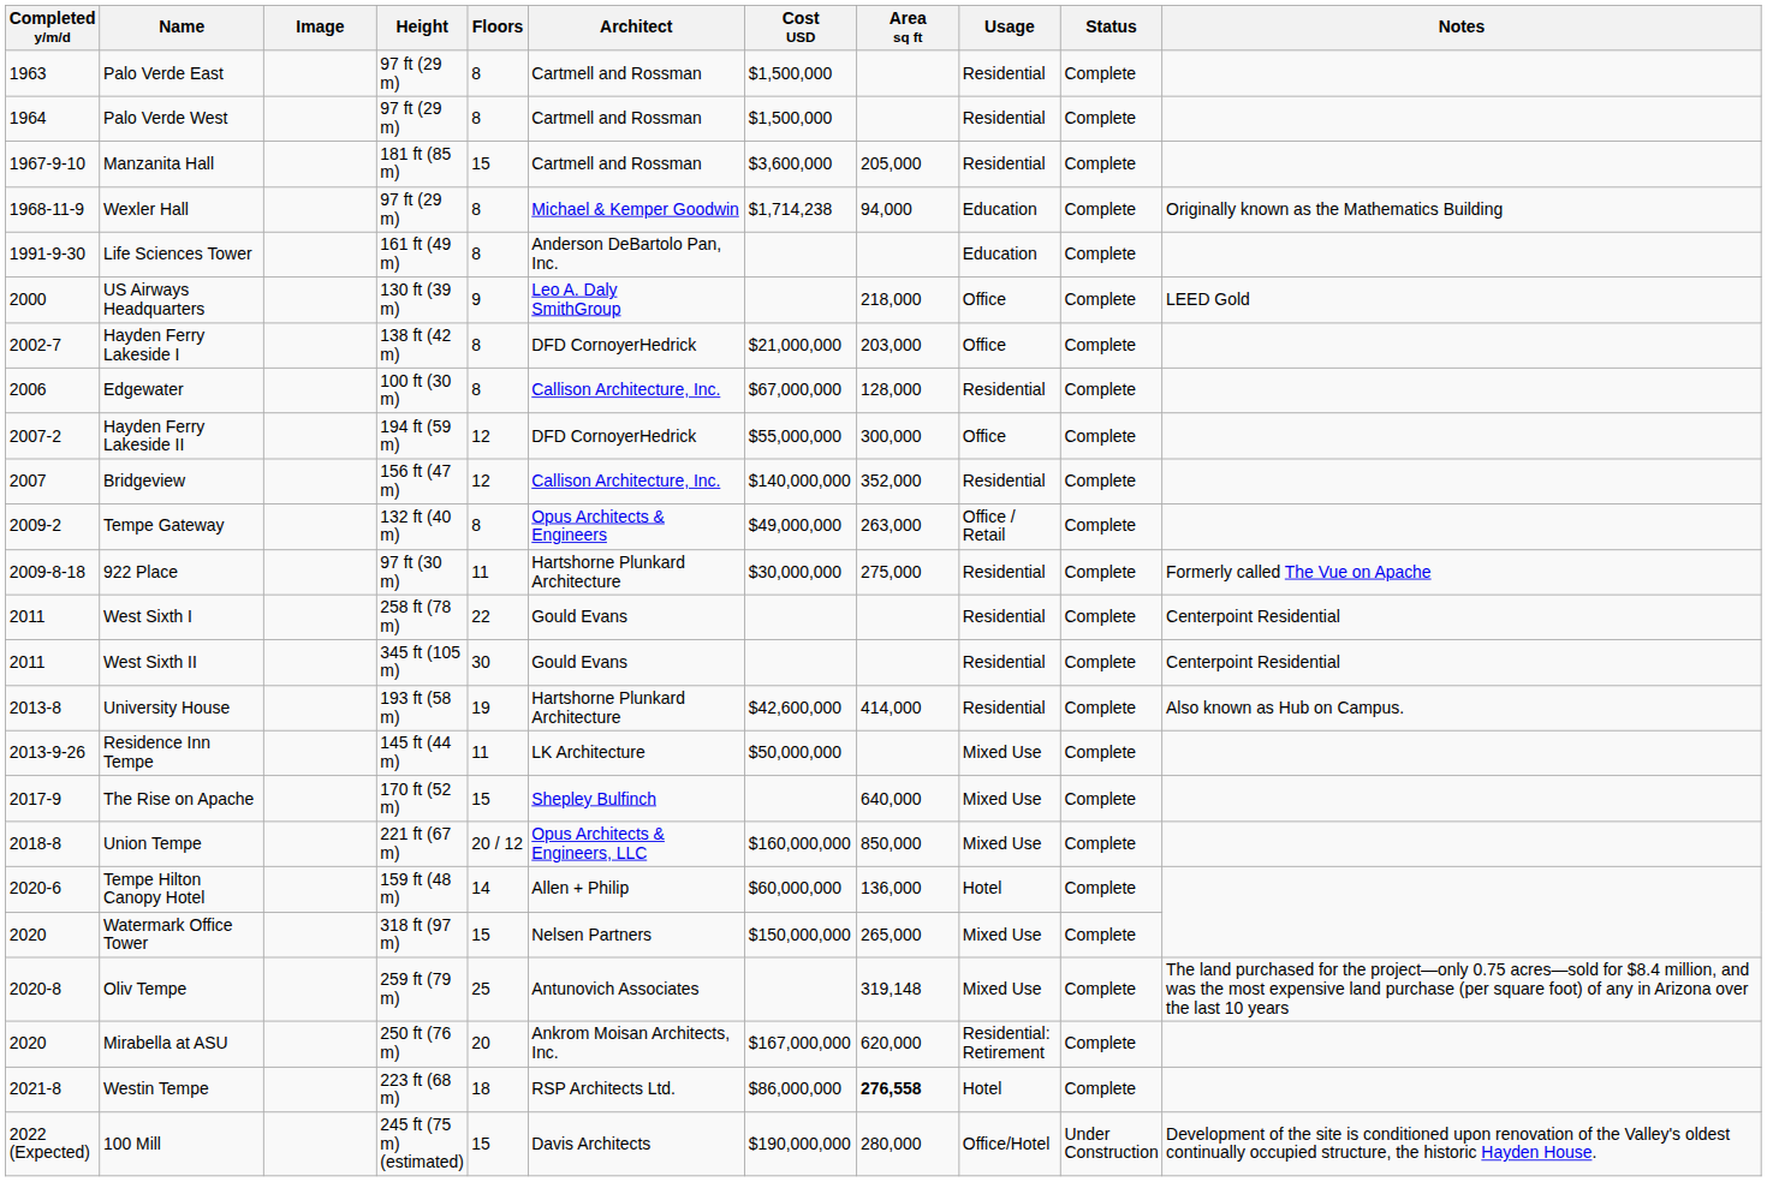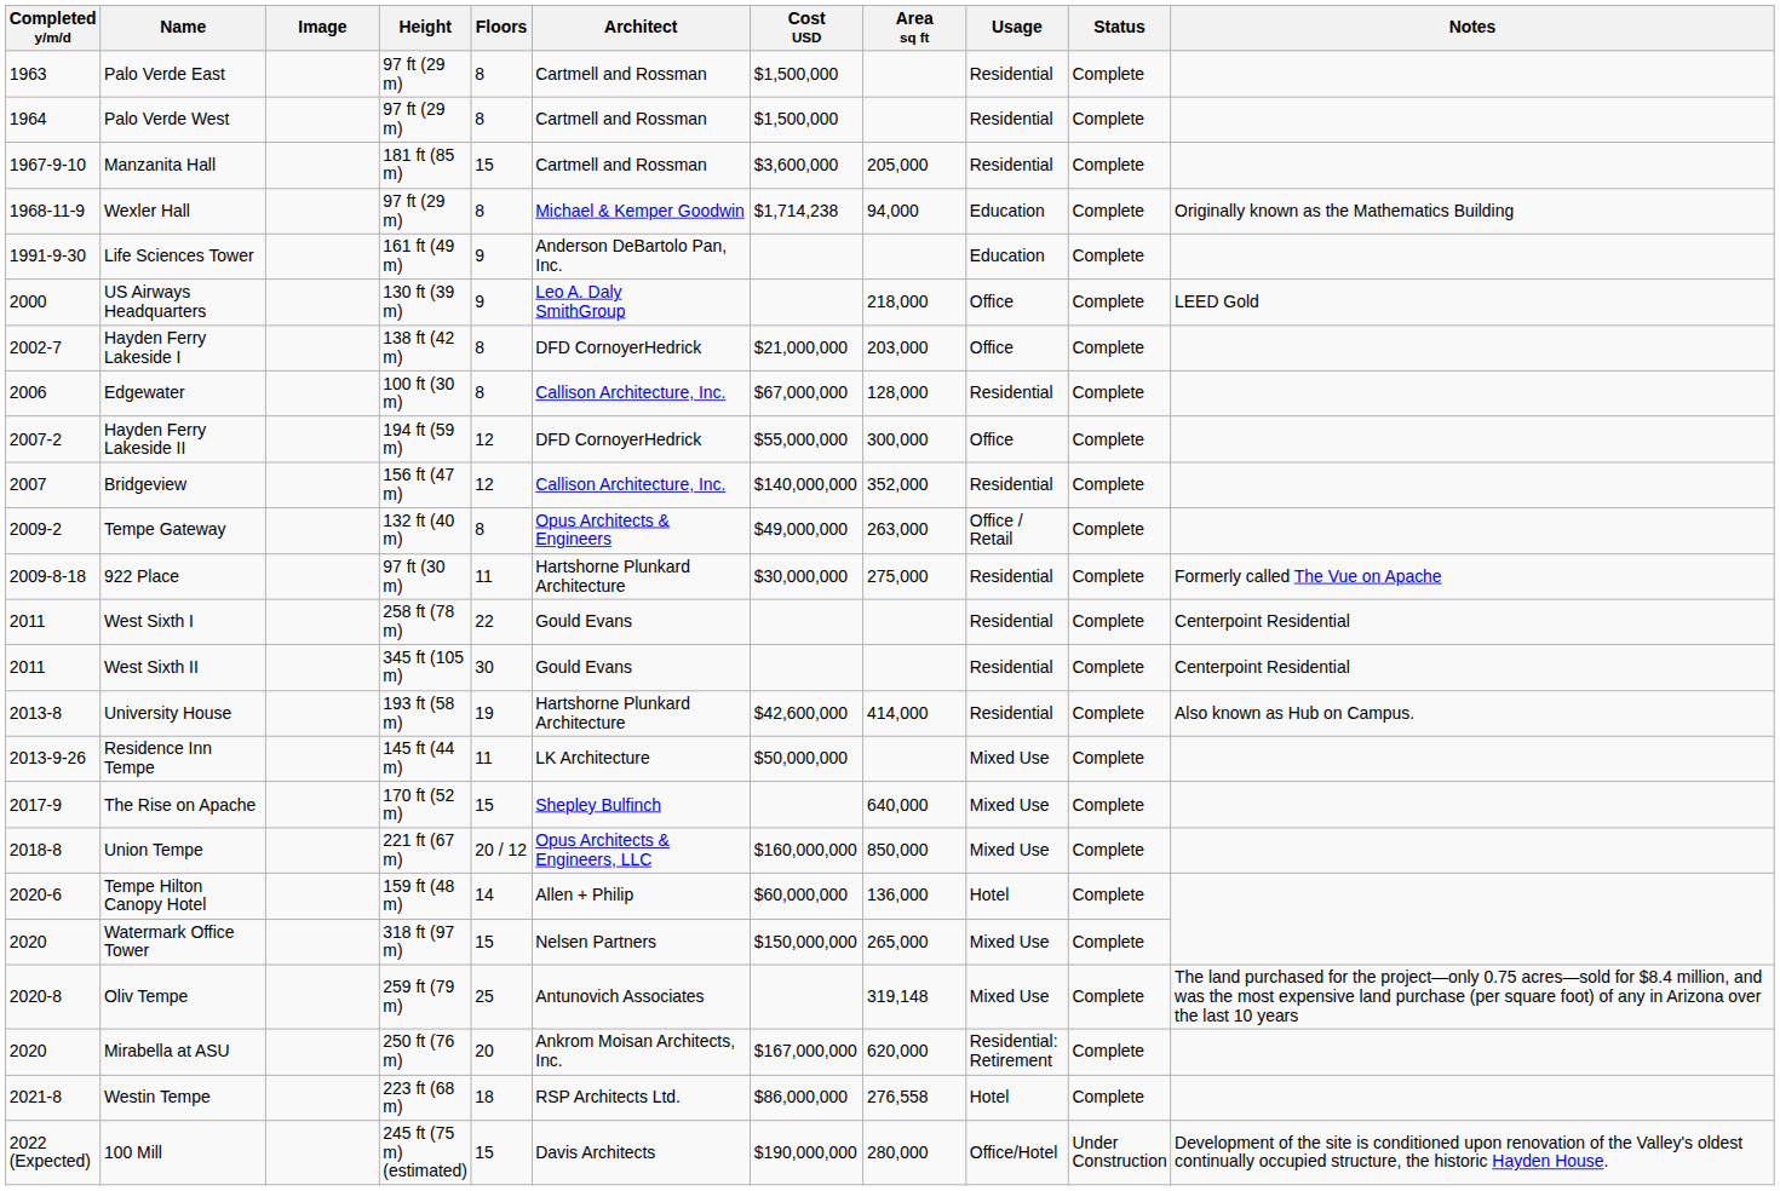Life Sciences Tower | Floors: 8 -> 9
Westin Tempe | Area sq ft: bold -> normal
